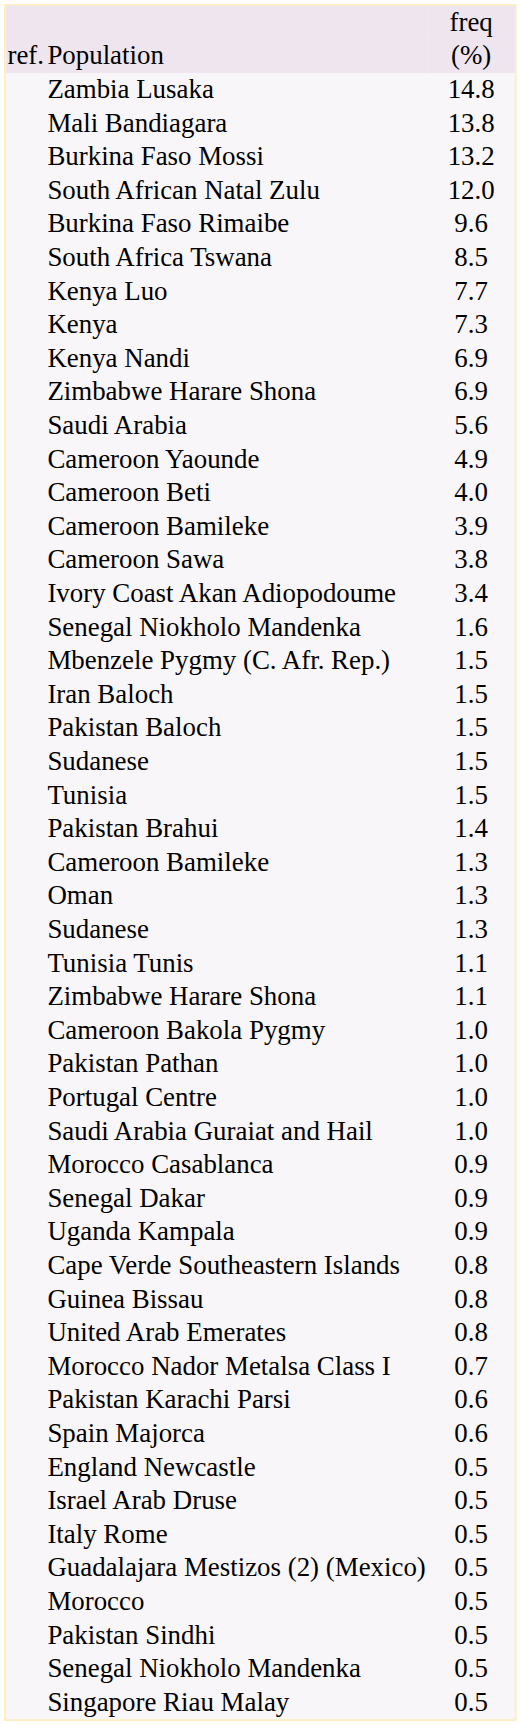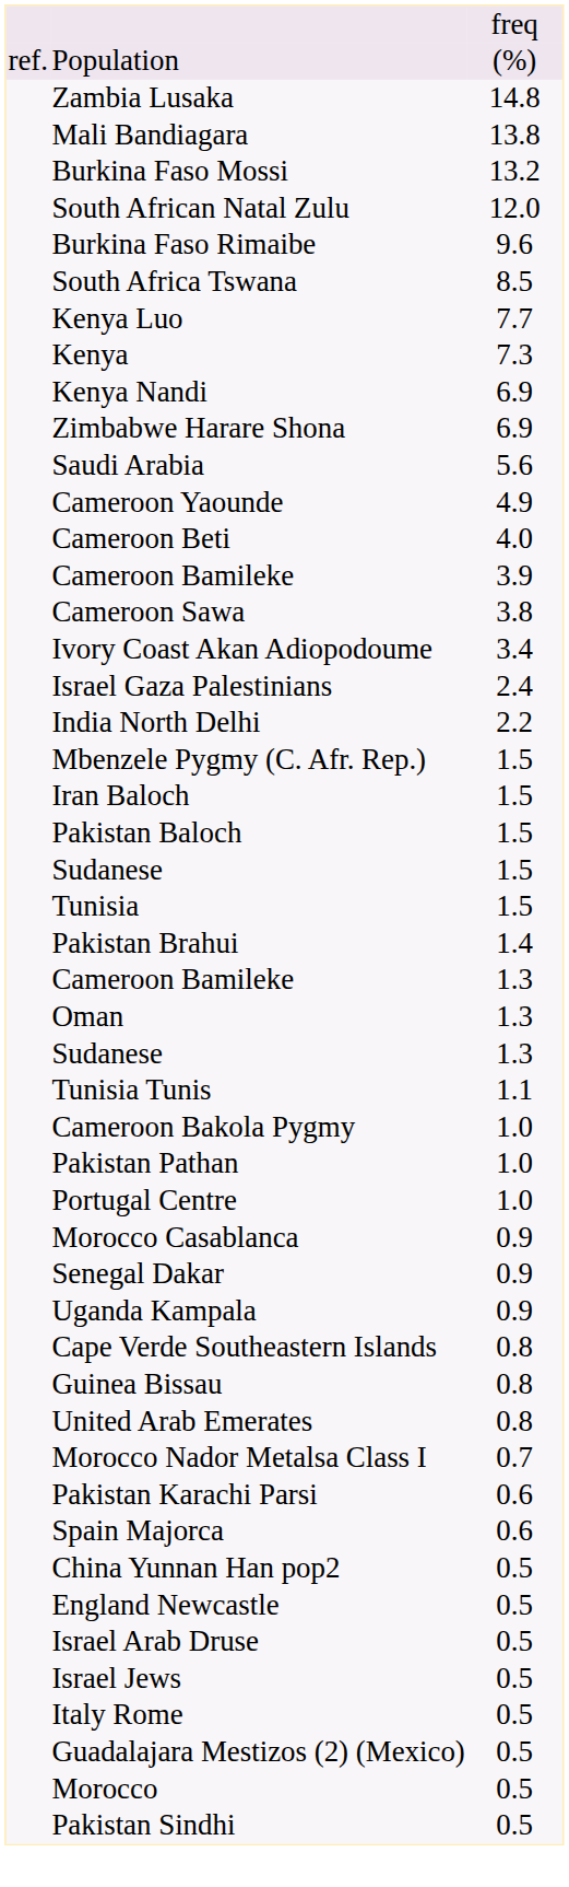+ row: Israel Gaza Palestinians | 2.4
+ row: India North Delhi | 2.2
- row: Senegal Niokholo Mandenka | 1.6
- row: Zimbabwe Harare Shona | 1.1
- row: Saudi Arabia Guraiat and Hail | 1.0
+ row: China Yunnan Han pop2 | 0.5
+ row: Israel Jews | 0.5
- row: Senegal Niokholo Mandenka | 0.5
- row: Singapore Riau Malay | 0.5
